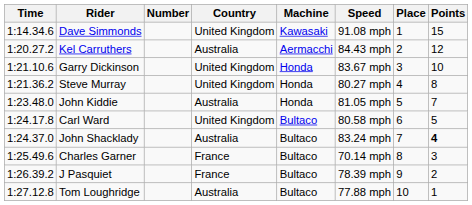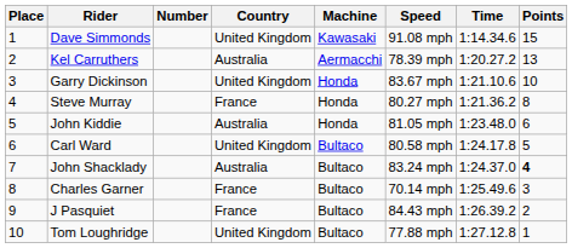columns swapped: Place <-> Time
Kel Carruthers | Speed: 84.43 mph -> 78.39 mph
Kel Carruthers | Points: 12 -> 13
Steve Murray | Country: United Kingdom -> France
John Kiddie | Points: 7 -> 6
J Pasquiet | Speed: 78.39 mph -> 84.43 mph
Tom Loughridge | Country: Australia -> United Kingdom
